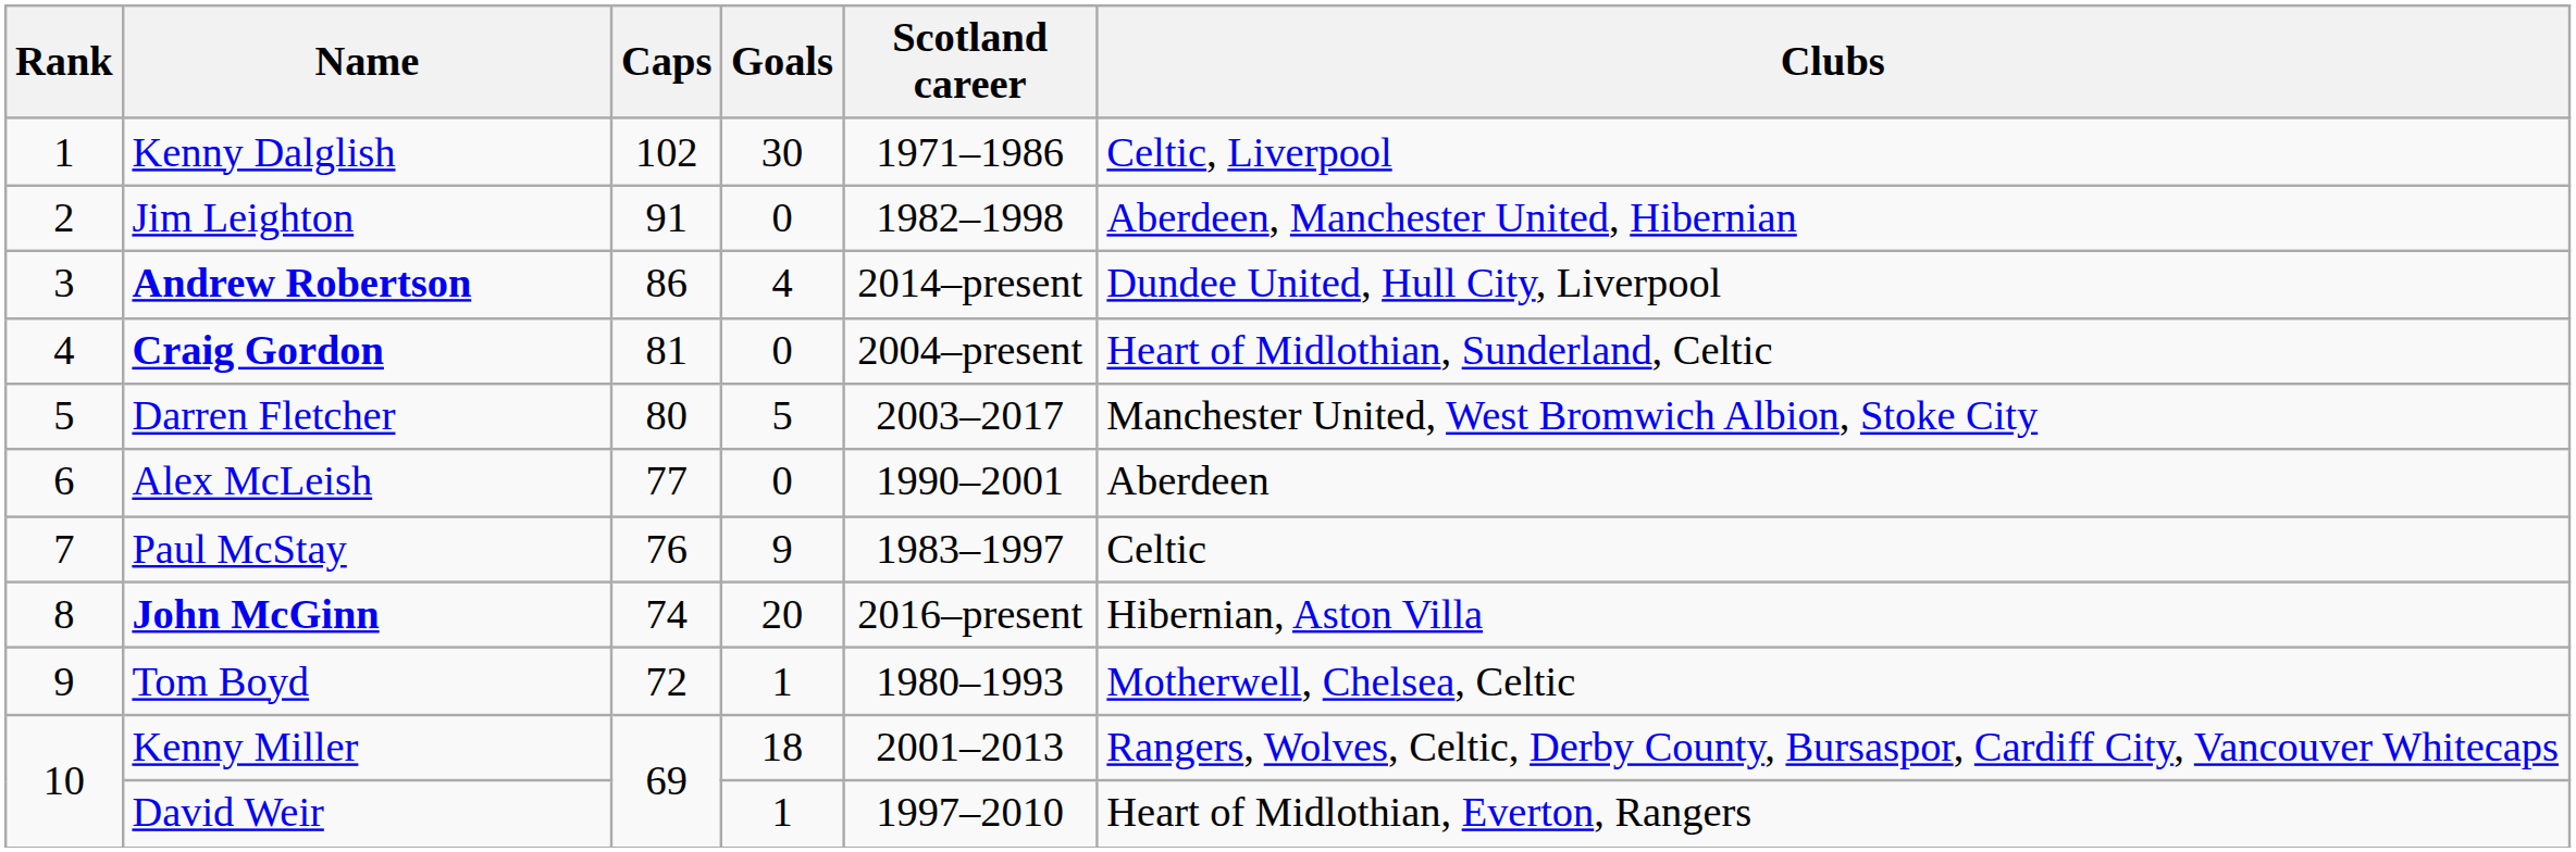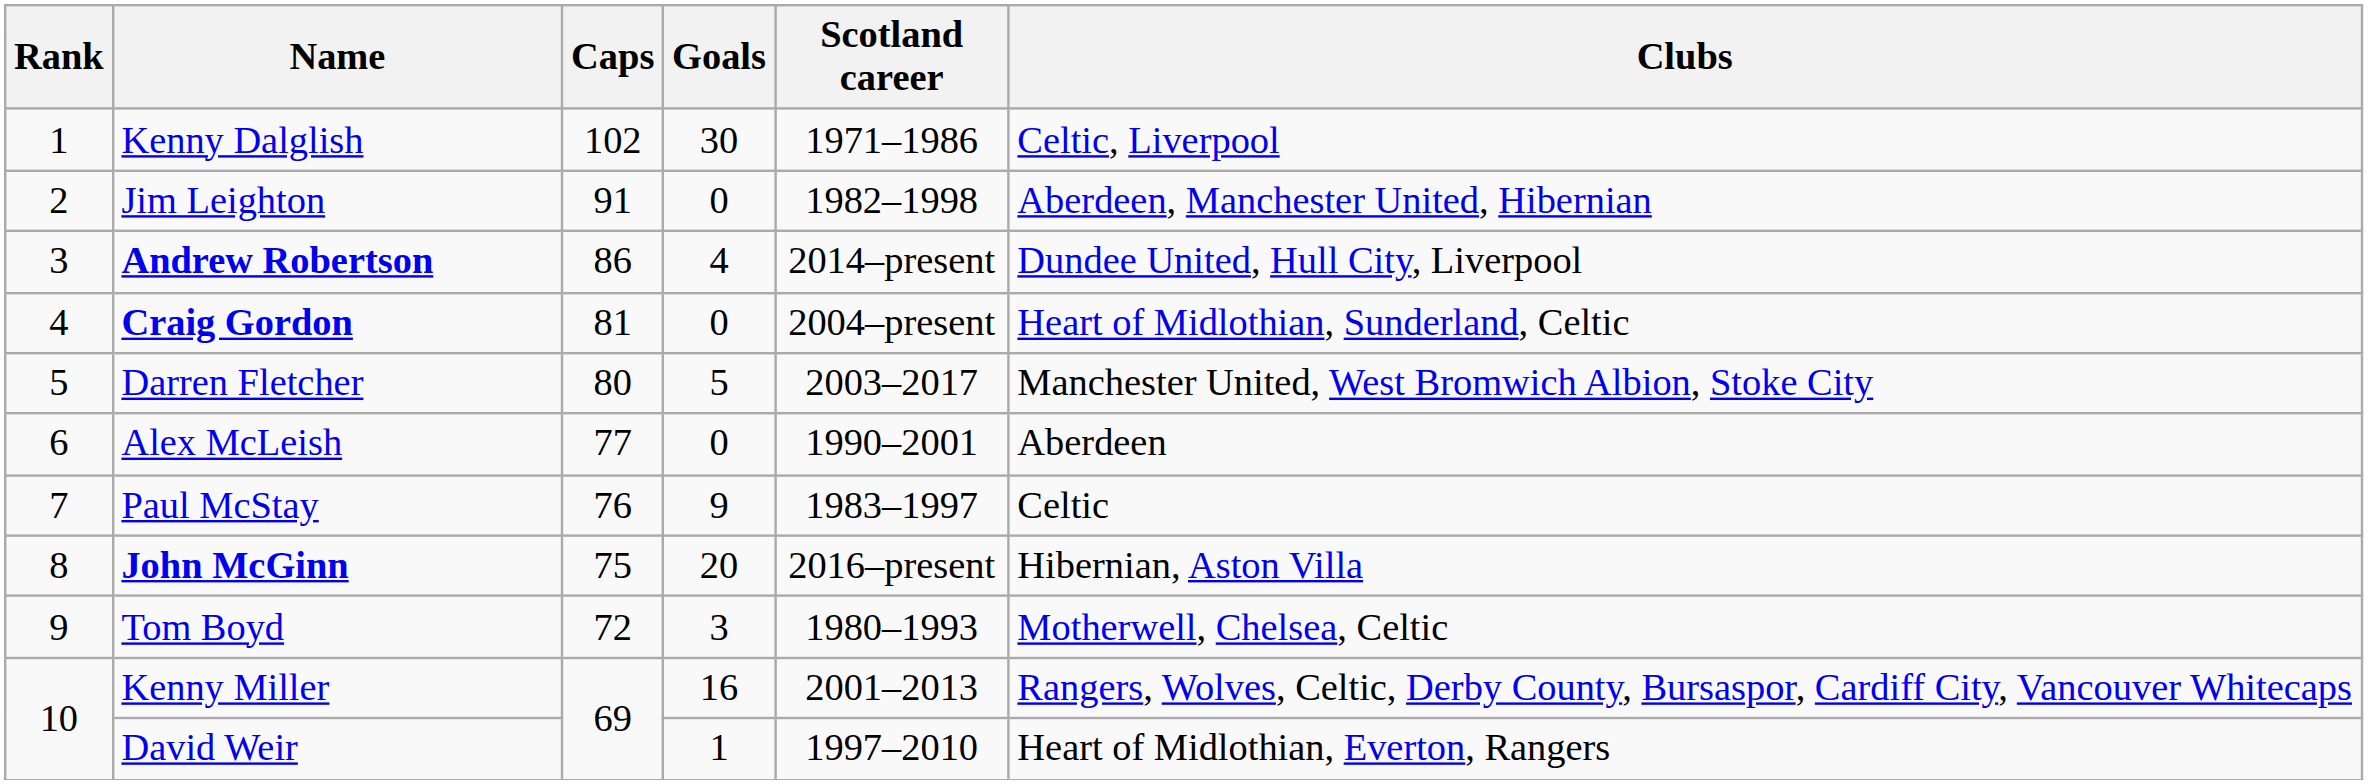John McGinn | Caps: 74 -> 75
Tom Boyd | Goals: 1 -> 3
Kenny Miller | Goals: 18 -> 16
